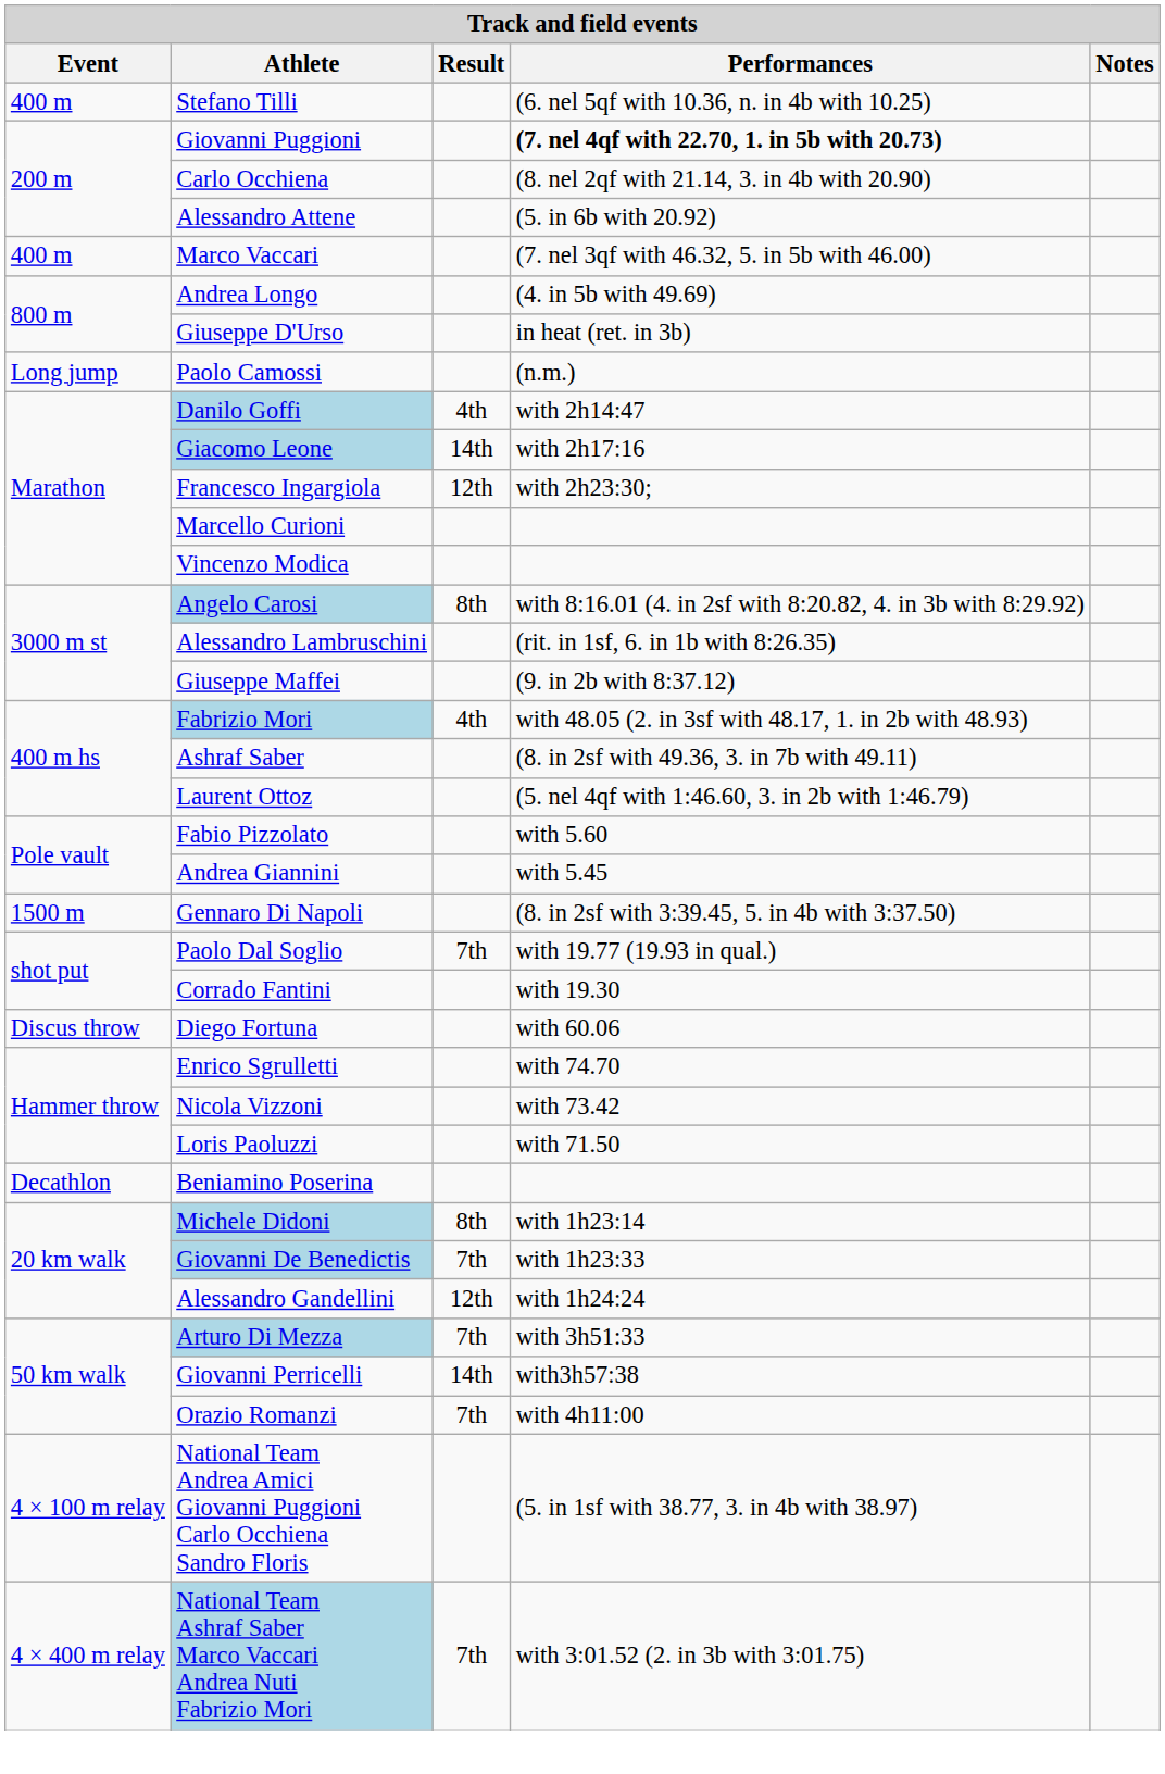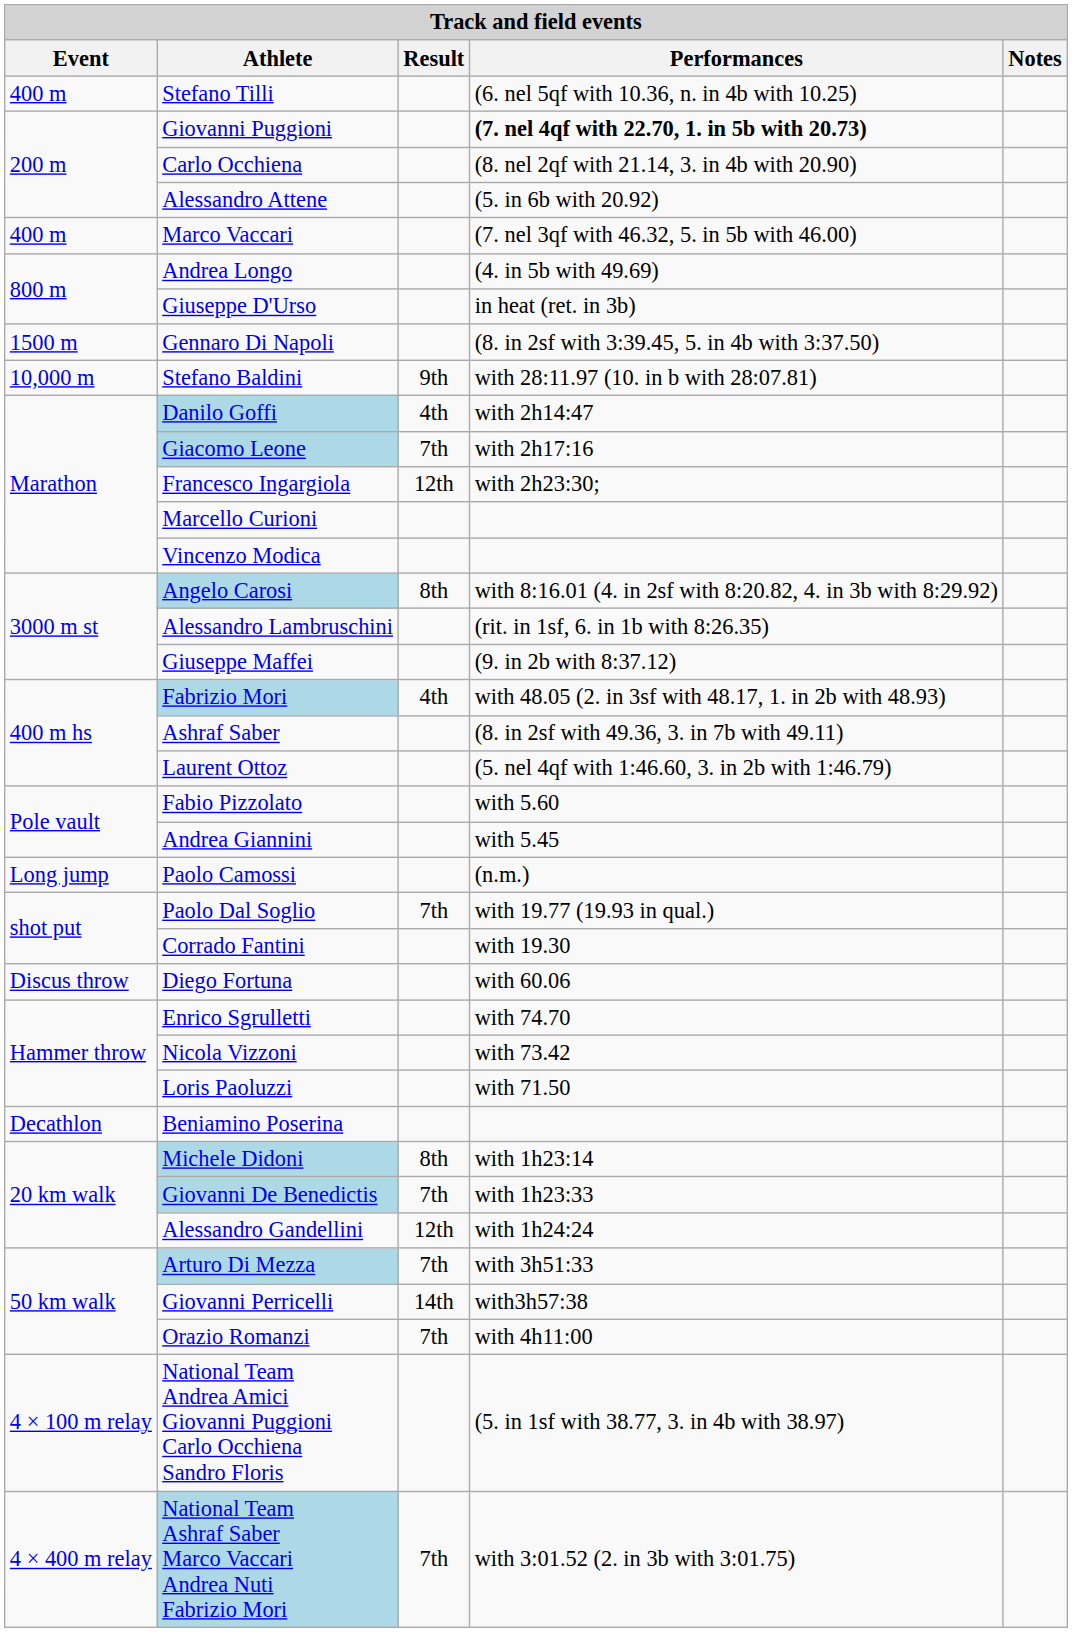rows swapped: Gennaro Di Napoli <-> Paolo Camossi
+ row: 10,000 m | Stefano Baldini | 9th | with 28:11.97 (10. in b with 28:07.81)
Giacomo Leone | Result: 14th -> 7th
